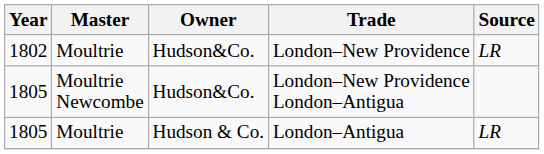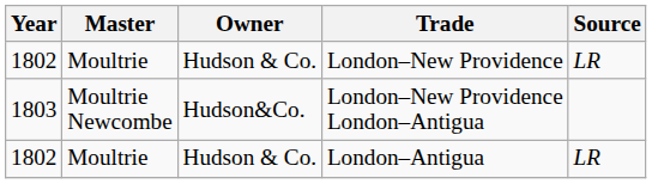London–New Providence | Owner: Hudson&Co. -> Hudson & Co.
London–New Providence London–Antigua | Year: 1805 -> 1803
London–Antigua | Year: 1805 -> 1802
